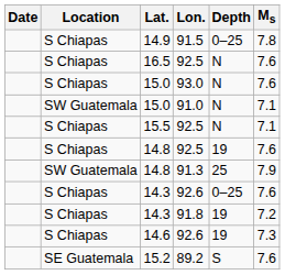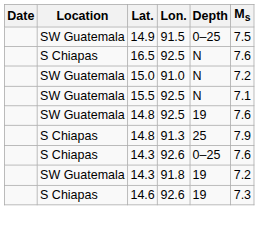14.9 | Location: S Chiapas -> SW Guatemala
14.9 | Ms: 7.8 -> 7.5
- row: S Chiapas | 15.0 | 93.0 | N | 7.6
15.0 / 91.0 | Ms: 7.1 -> 7.2
15.5 | Location: S Chiapas -> SW Guatemala
14.8 / 92.5 | Location: S Chiapas -> SW Guatemala
14.8 / 91.3 | Location: SW Guatemala -> S Chiapas
14.3 / 91.8 | Location: S Chiapas -> SW Guatemala
- row: SE Guatemala | 15.2 | 89.2 | S | 7.6
